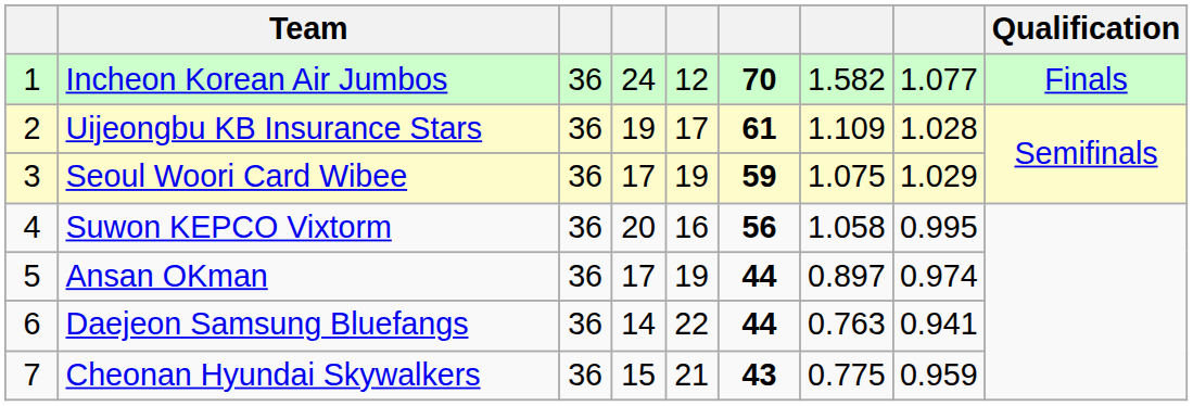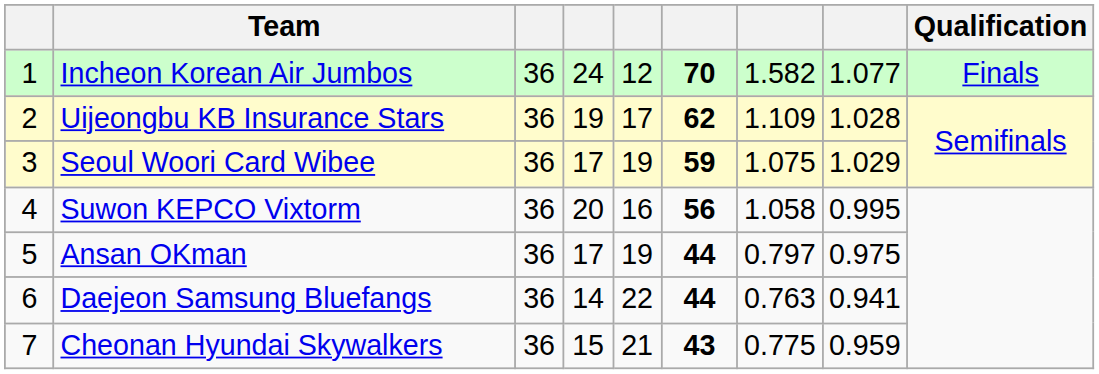Uijeongbu KB Insurance Stars | column 6: 61 -> 62
Ansan OKman | column 7: 0.897 -> 0.797
Ansan OKman | column 8: 0.974 -> 0.975
